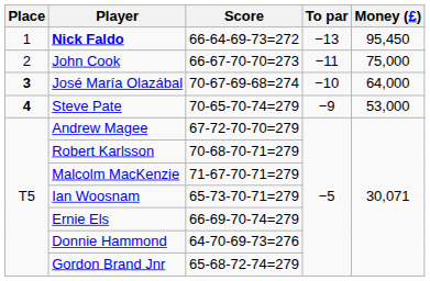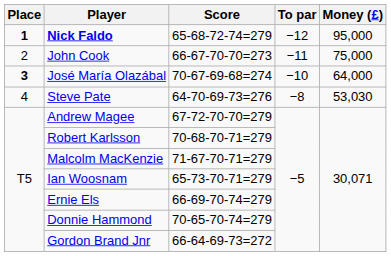Nick Faldo | Place: normal -> bold
Nick Faldo | Score: 66-64-69-73=272 -> 65-68-72-74=279
Nick Faldo | To par: −13 -> −12
Nick Faldo | Money (£): 95,450 -> 95,000
Steve Pate | Place: bold -> normal
Steve Pate | Score: 70-65-70-74=279 -> 64-70-69-73=276
Steve Pate | To par: −9 -> −8
Steve Pate | Money (£): 53,000 -> 53,030
Donnie Hammond | Score: 64-70-69-73=276 -> 70-65-70-74=279
Gordon Brand Jnr | Score: 65-68-72-74=279 -> 66-64-69-73=272
